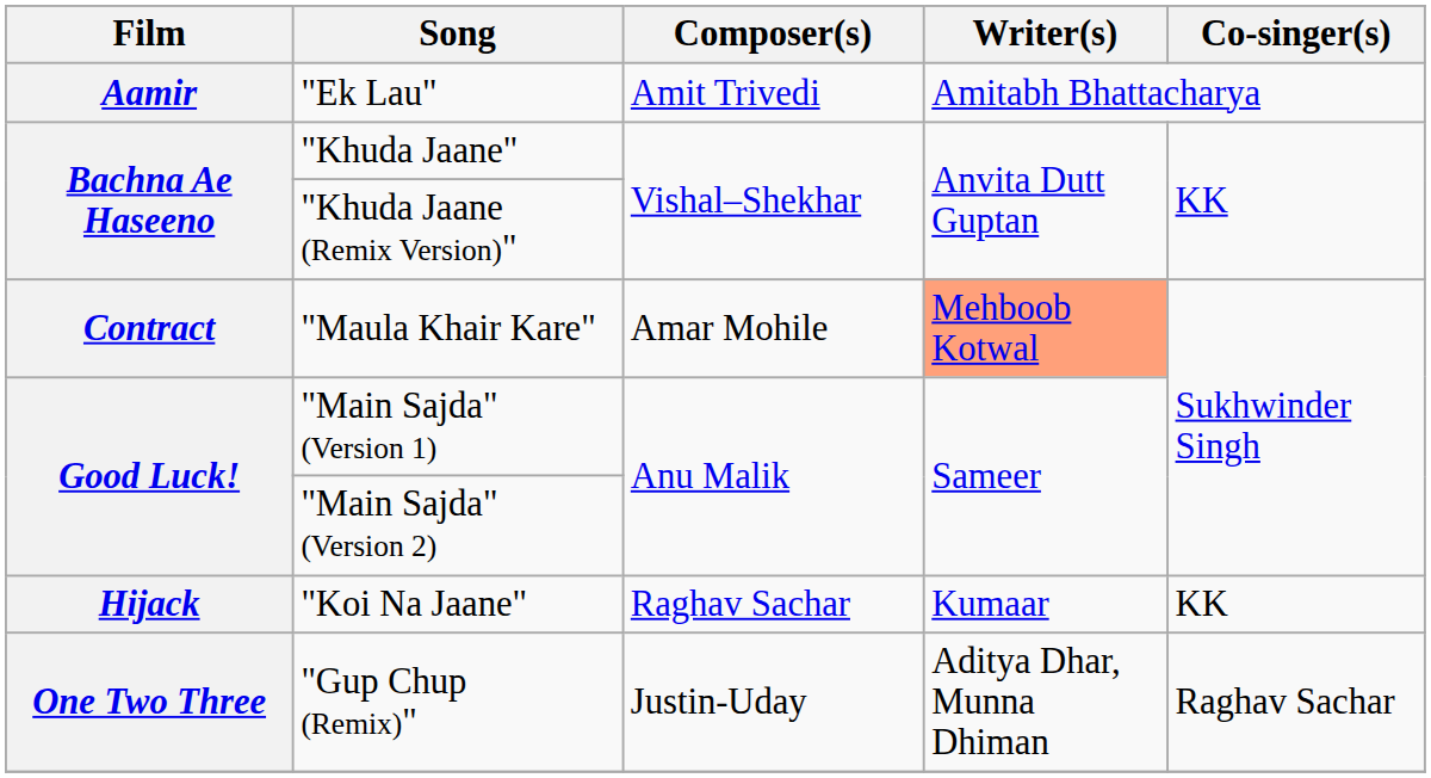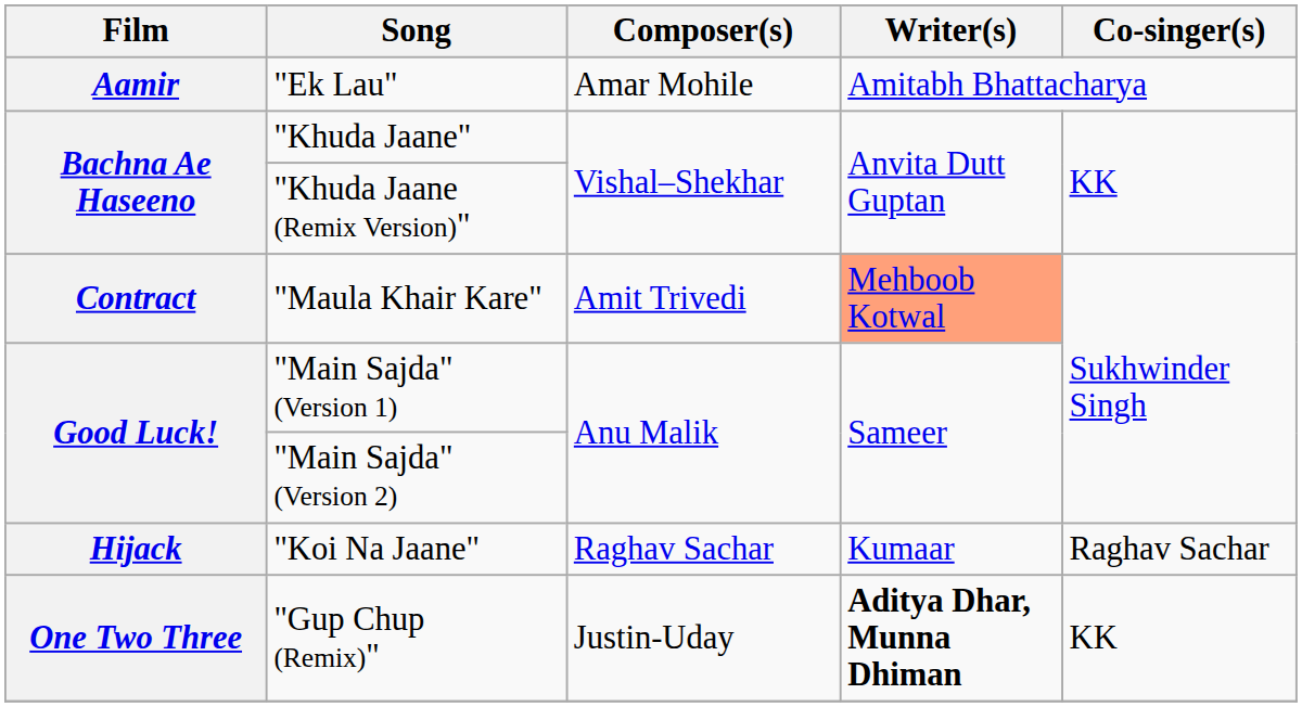"Ek Lau" | Composer(s): Amit Trivedi -> Amar Mohile
"Maula Khair Kare" | Composer(s): Amar Mohile -> Amit Trivedi
"Koi Na Jaane" | Co-singer(s): KK -> Raghav Sachar
"Gup Chup (Remix)" | Writer(s): normal -> bold
"Gup Chup (Remix)" | Co-singer(s): Raghav Sachar -> KK
